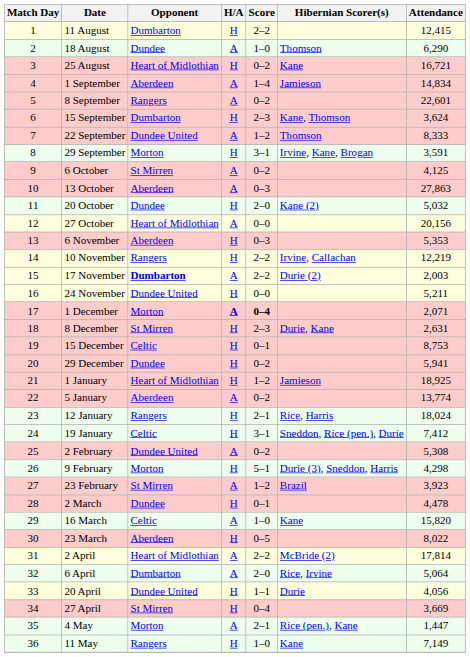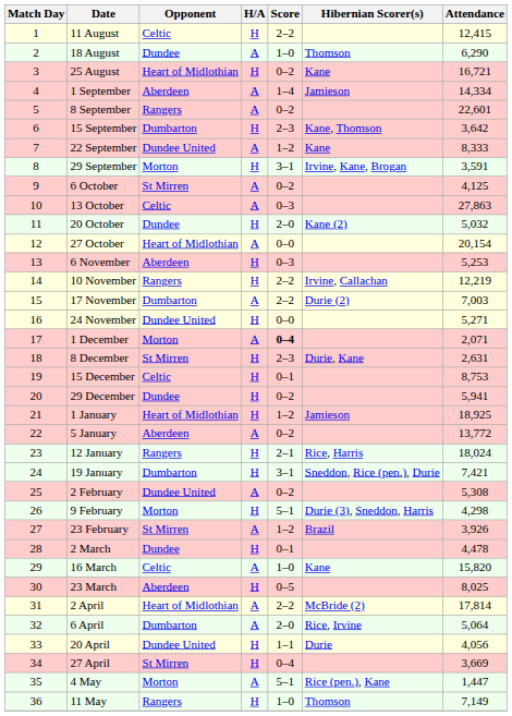11 August | Opponent: Dumbarton -> Celtic
1 September | Attendance: 14,834 -> 14,334
15 September | Attendance: 3,624 -> 3,642
22 September | Hibernian Scorer(s): Thomson -> Kane
13 October | Opponent: Aberdeen -> Celtic
27 October | Attendance: 20,156 -> 20,154
6 November | Attendance: 5,353 -> 5,253
17 November | Opponent: bold -> normal
17 November | Attendance: 2,003 -> 7,003
24 November | Attendance: 5,211 -> 5,271
1 December | H/A: bold -> normal
5 January | Attendance: 13,774 -> 13,772
19 January | Opponent: Celtic -> Dumbarton
19 January | Attendance: 7,412 -> 7,421
23 February | Attendance: 3,923 -> 3,926
23 March | Attendance: 8,022 -> 8,025
4 May | Score: 2–1 -> 5–1
11 May | Hibernian Scorer(s): Kane -> Thomson
